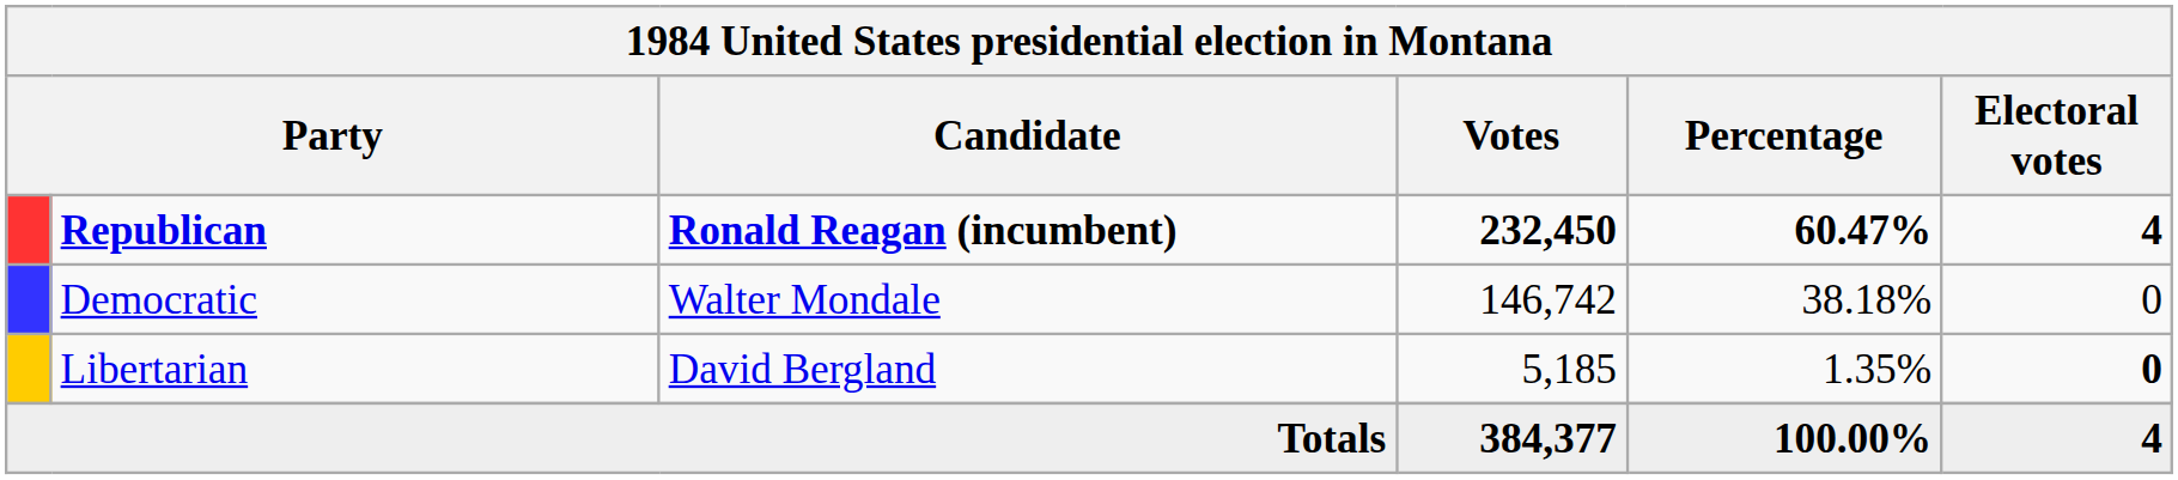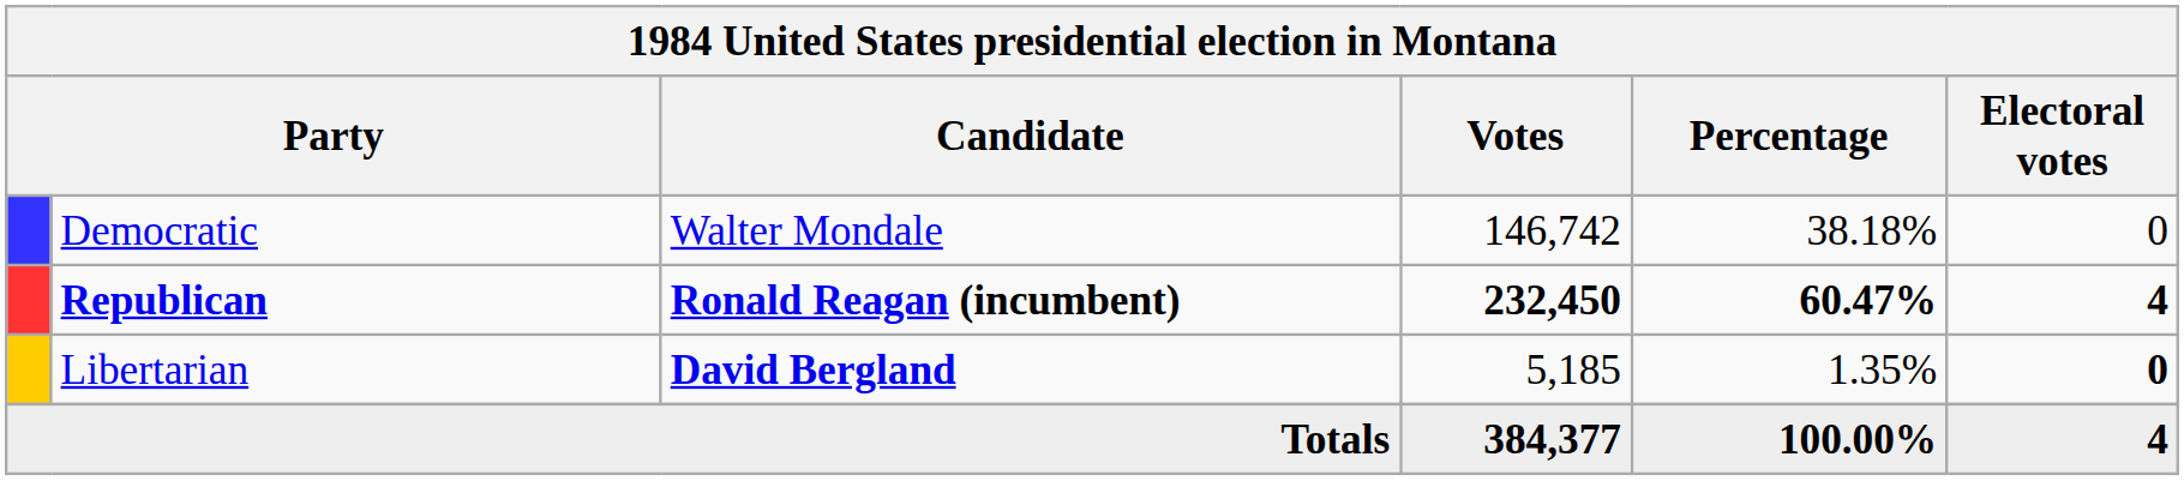rows swapped: Republican <-> Democratic
Libertarian | Candidate: normal -> bold
